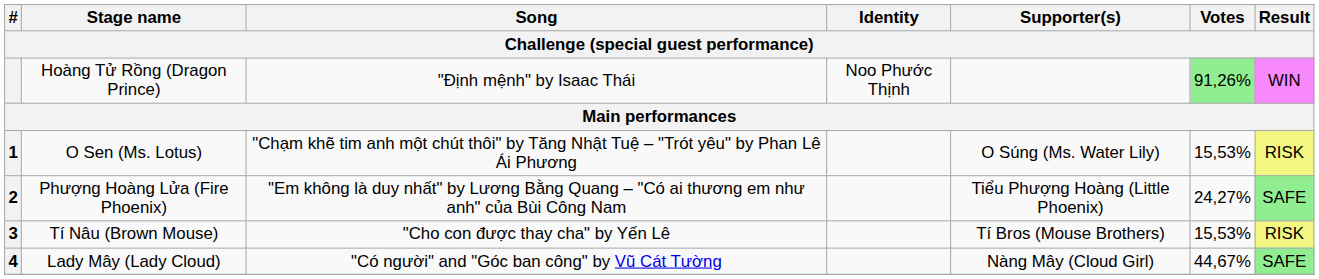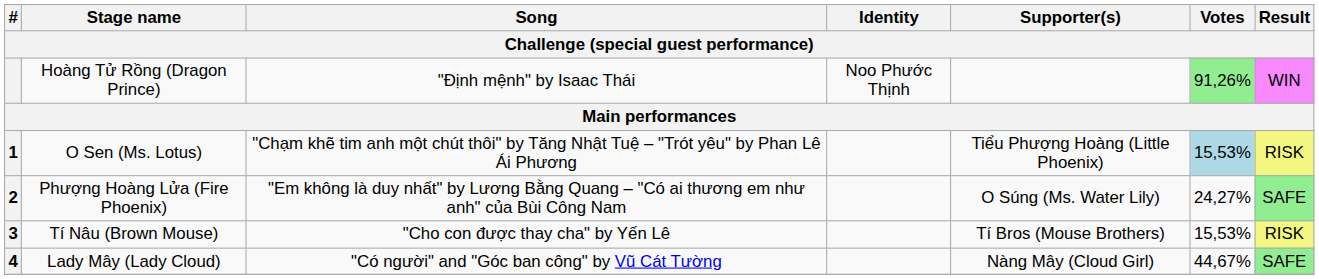O Sen (Ms. Lotus) | Supporter(s): O Súng (Ms. Water Lily) -> Tiểu Phượng Hoàng (Little Phoenix)
O Sen (Ms. Lotus) | Votes: no background -> lightblue background
Phượng Hoàng Lửa (Fire Phoenix) | Supporter(s): Tiểu Phượng Hoàng (Little Phoenix) -> O Súng (Ms. Water Lily)
